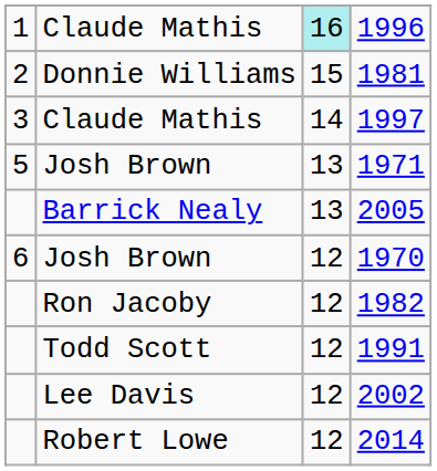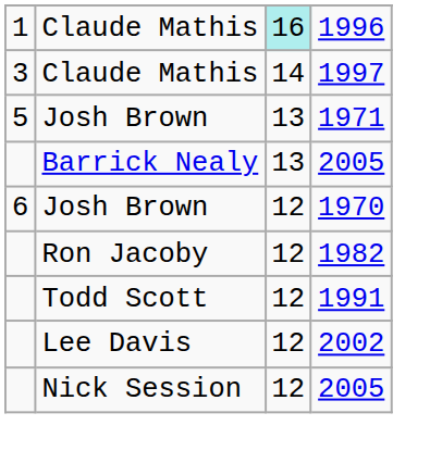- row: 2 | Donnie Williams | 15 | 1981
+ row: Nick Session | 12 | 2005
- row: Robert Lowe | 12 | 2014
